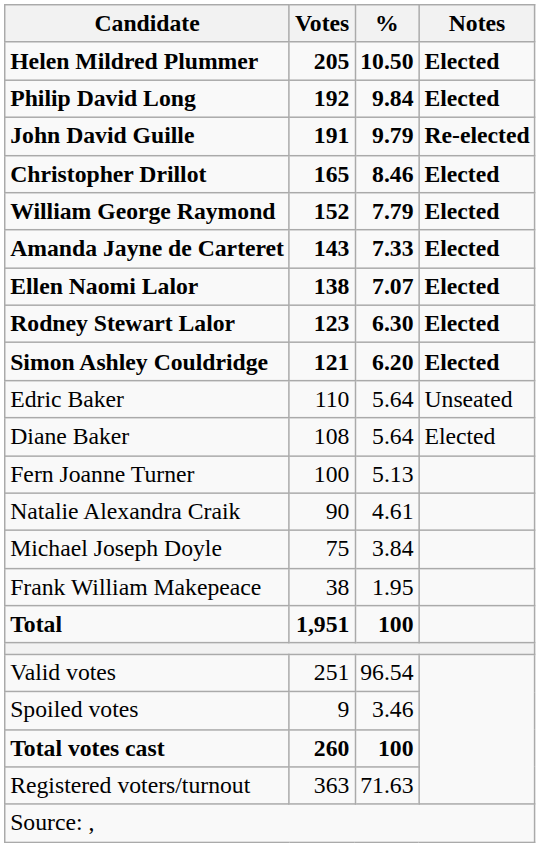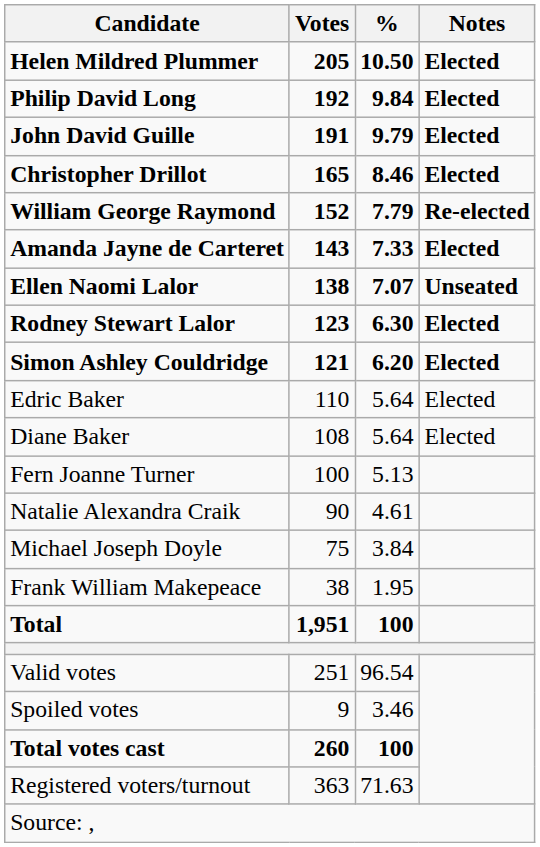John David Guille | Notes: Re-elected -> Elected
William George Raymond | Notes: Elected -> Re-elected
Ellen Naomi Lalor | Notes: Elected -> Unseated
Edric Baker | Notes: Unseated -> Elected
